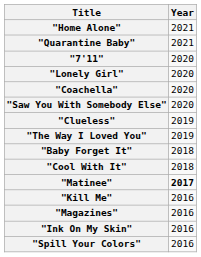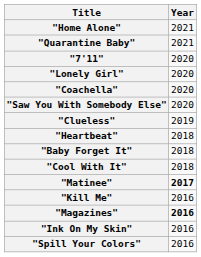- row: "The Way I Loved You" | 2019
+ row: "Heartbeat" | 2018
"Magazines" | Year: normal -> bold
